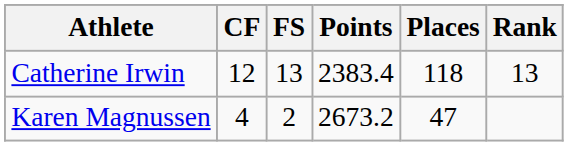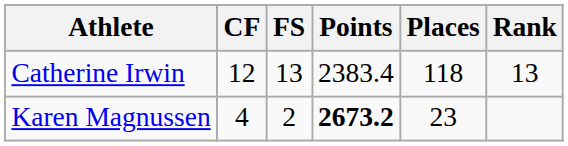Karen Magnussen | Points: normal -> bold
Karen Magnussen | Places: 47 -> 23
